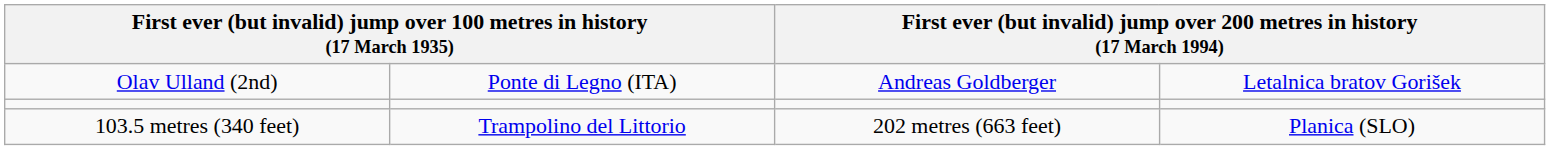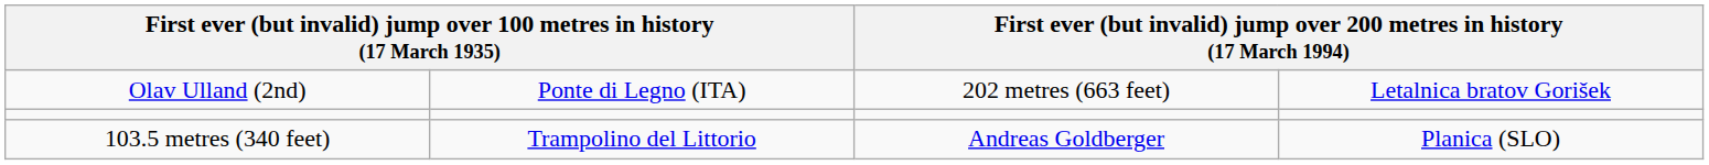Olav Ulland (2nd) | column 3: Andreas Goldberger -> 202 metres (663 feet)
103.5 metres (340 feet) | column 3: 202 metres (663 feet) -> Andreas Goldberger
